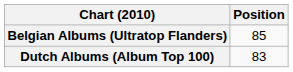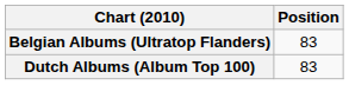Belgian Albums (Ultratop Flanders) | Position: 85 -> 83
